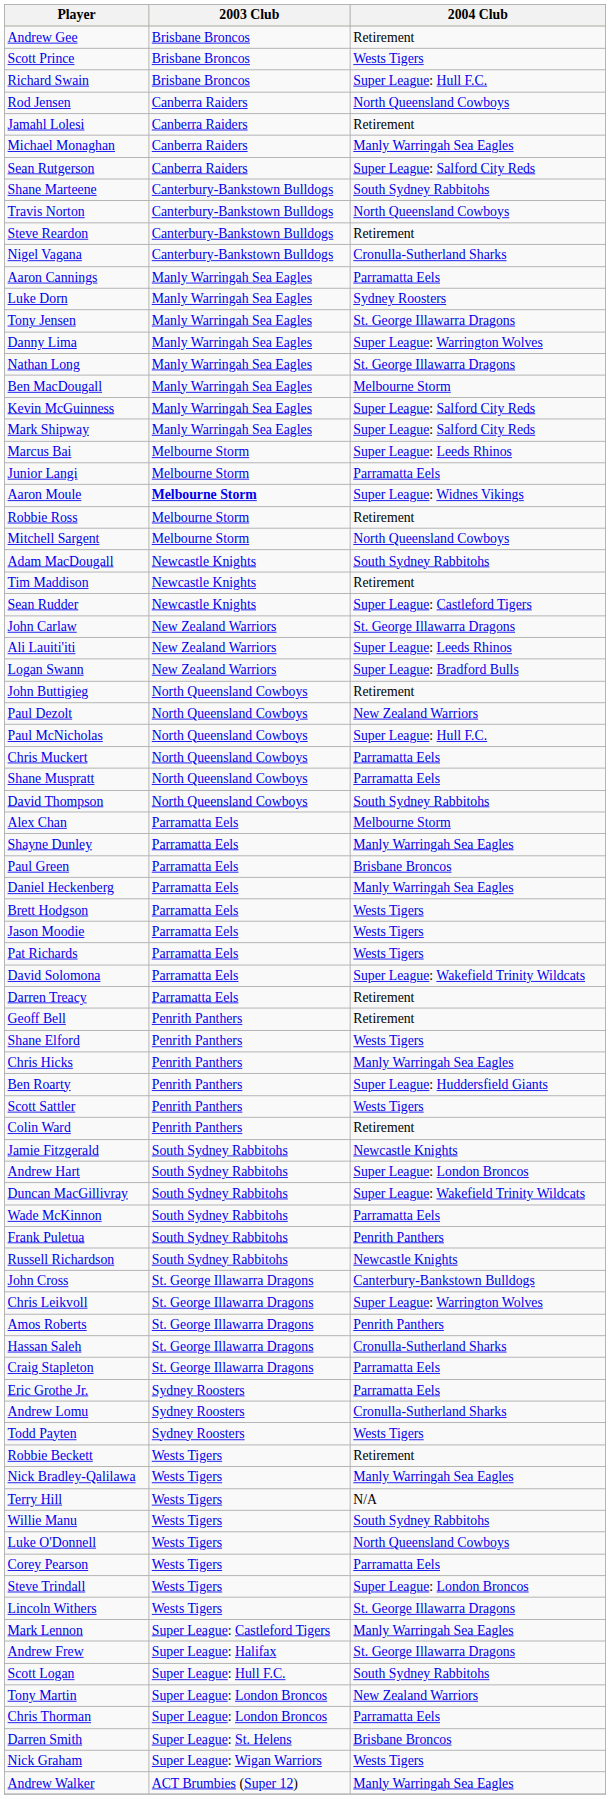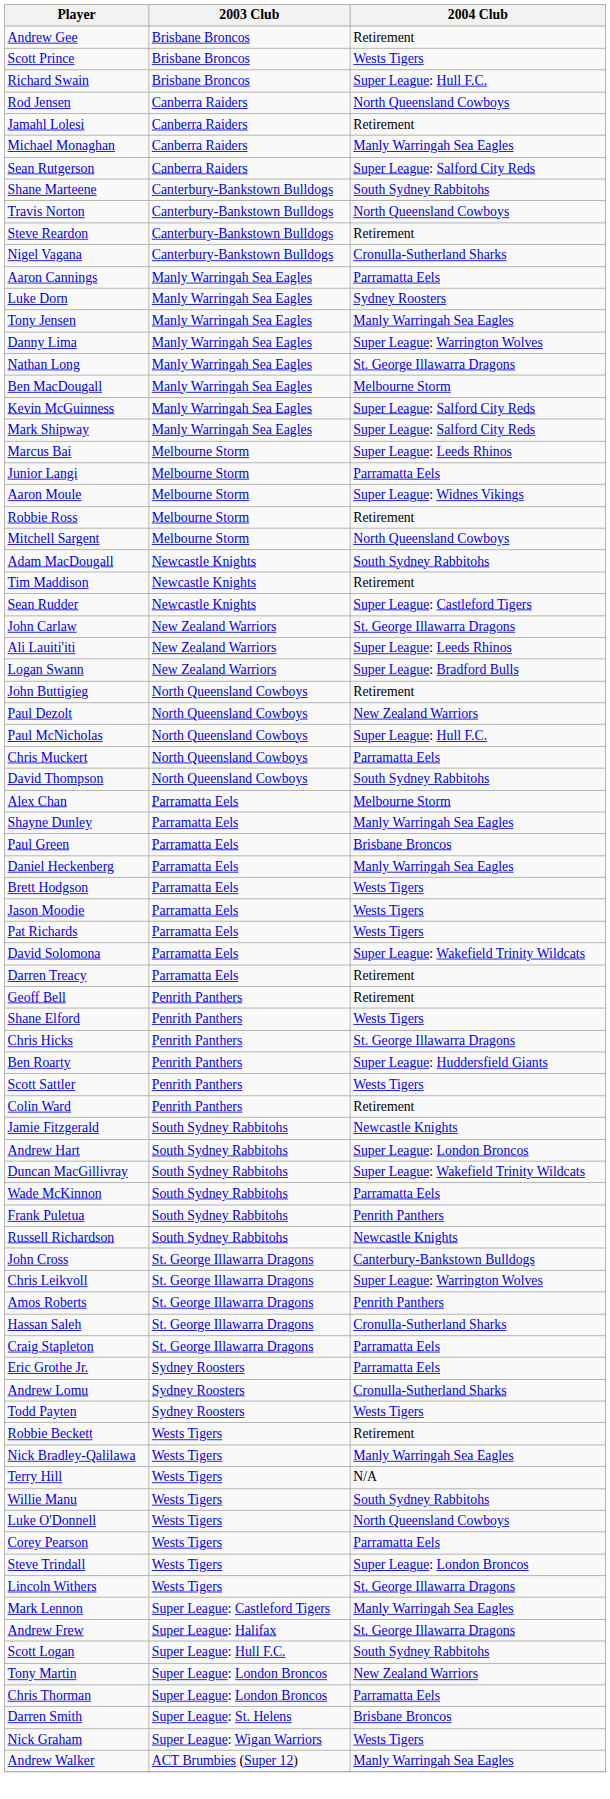Tony Jensen | 2004 Club: St. George Illawarra Dragons -> Manly Warringah Sea Eagles
Aaron Moule | 2003 Club: bold -> normal
- row: Shane Muspratt | North Queensland Cowboys | Parramatta Eels
Chris Hicks | 2004 Club: Manly Warringah Sea Eagles -> St. George Illawarra Dragons
